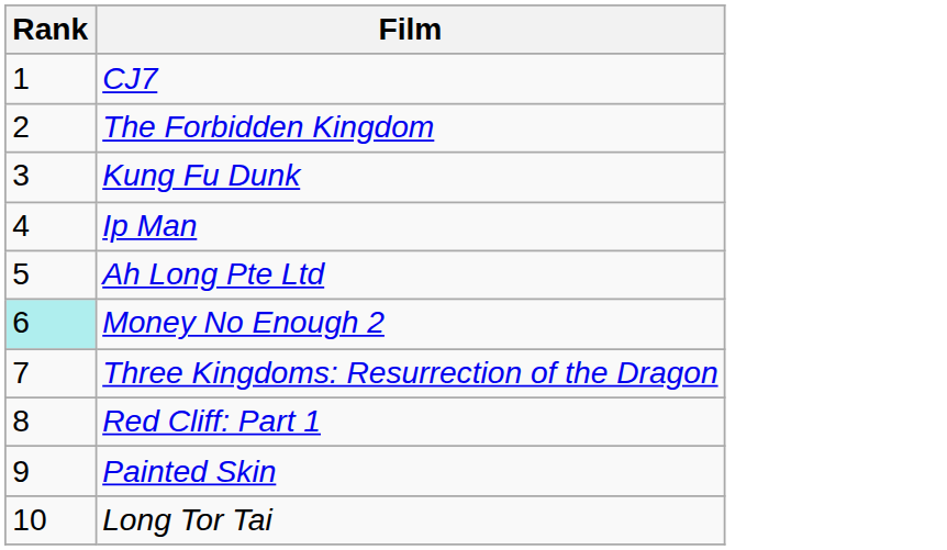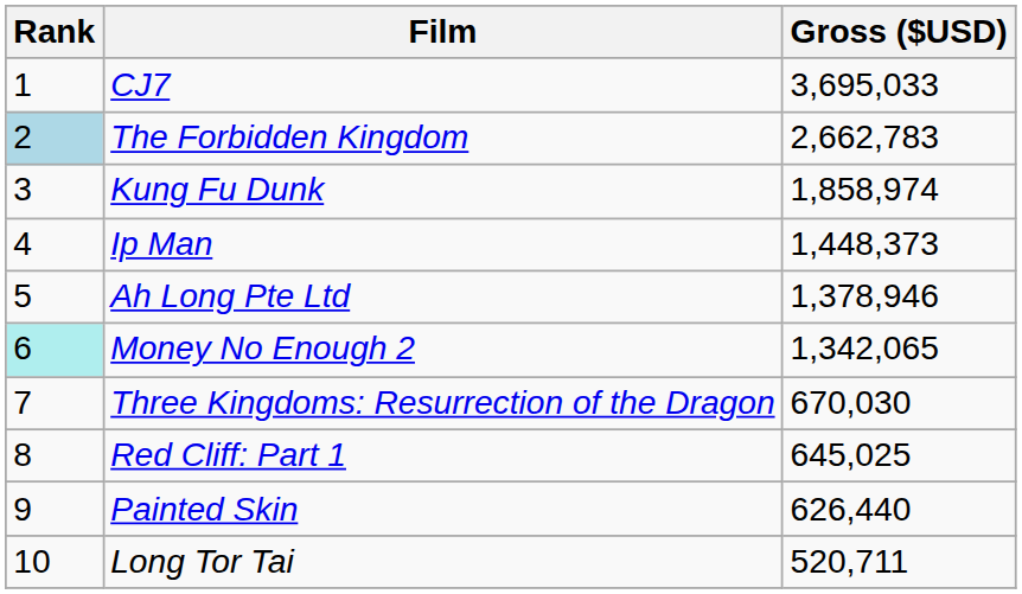+ column: Gross ($USD) | 3,695,033 | 2,662,783 | 1,858,974 | 1,448,373 | 1,378,946 | 1,342,065 | 670,030 | 645,025 | 626,440 | 520,711
The Forbidden Kingdom | Rank: no background -> lightblue background
